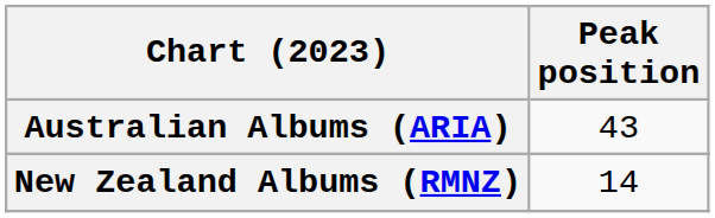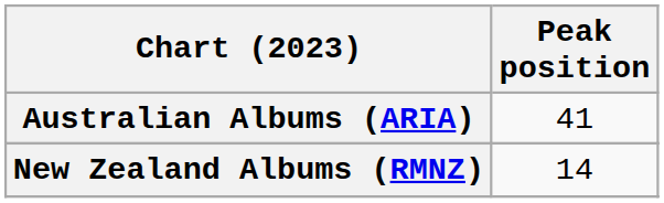Australian Albums (ARIA) | Peak position: 43 -> 41
